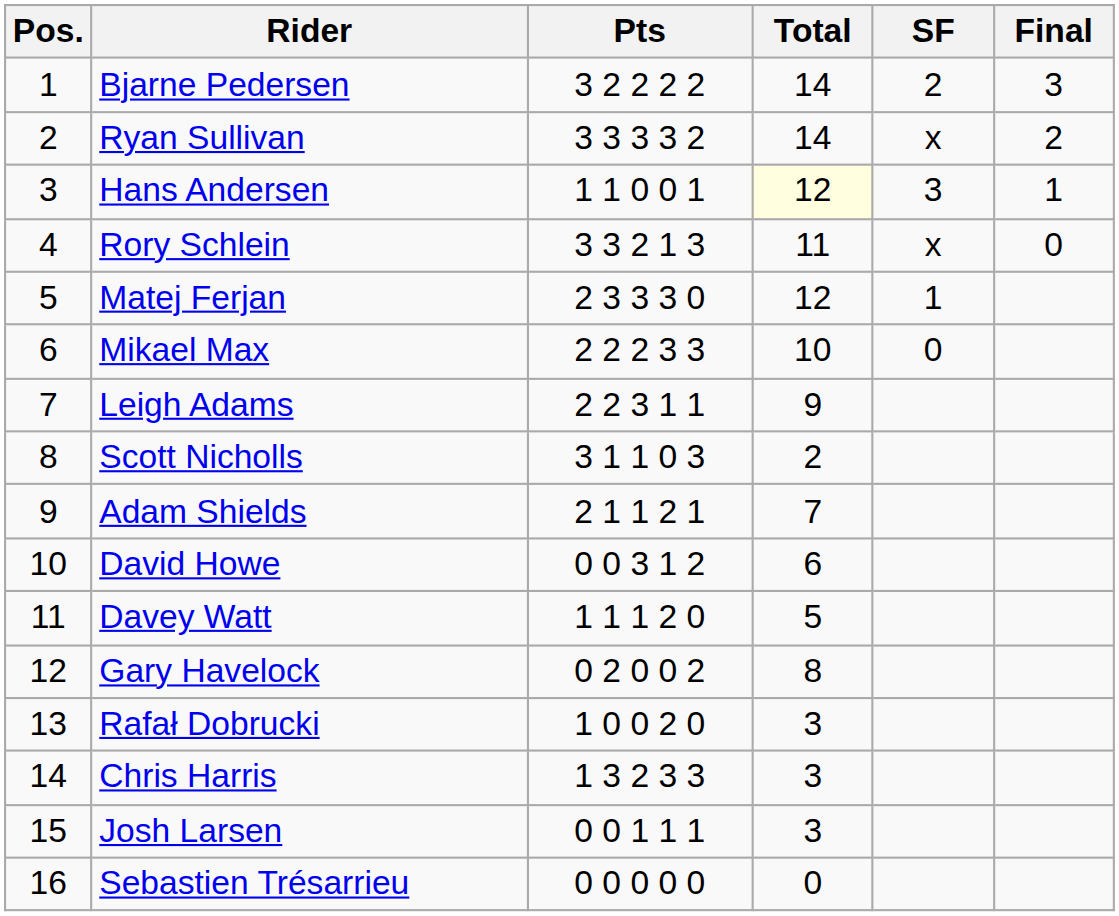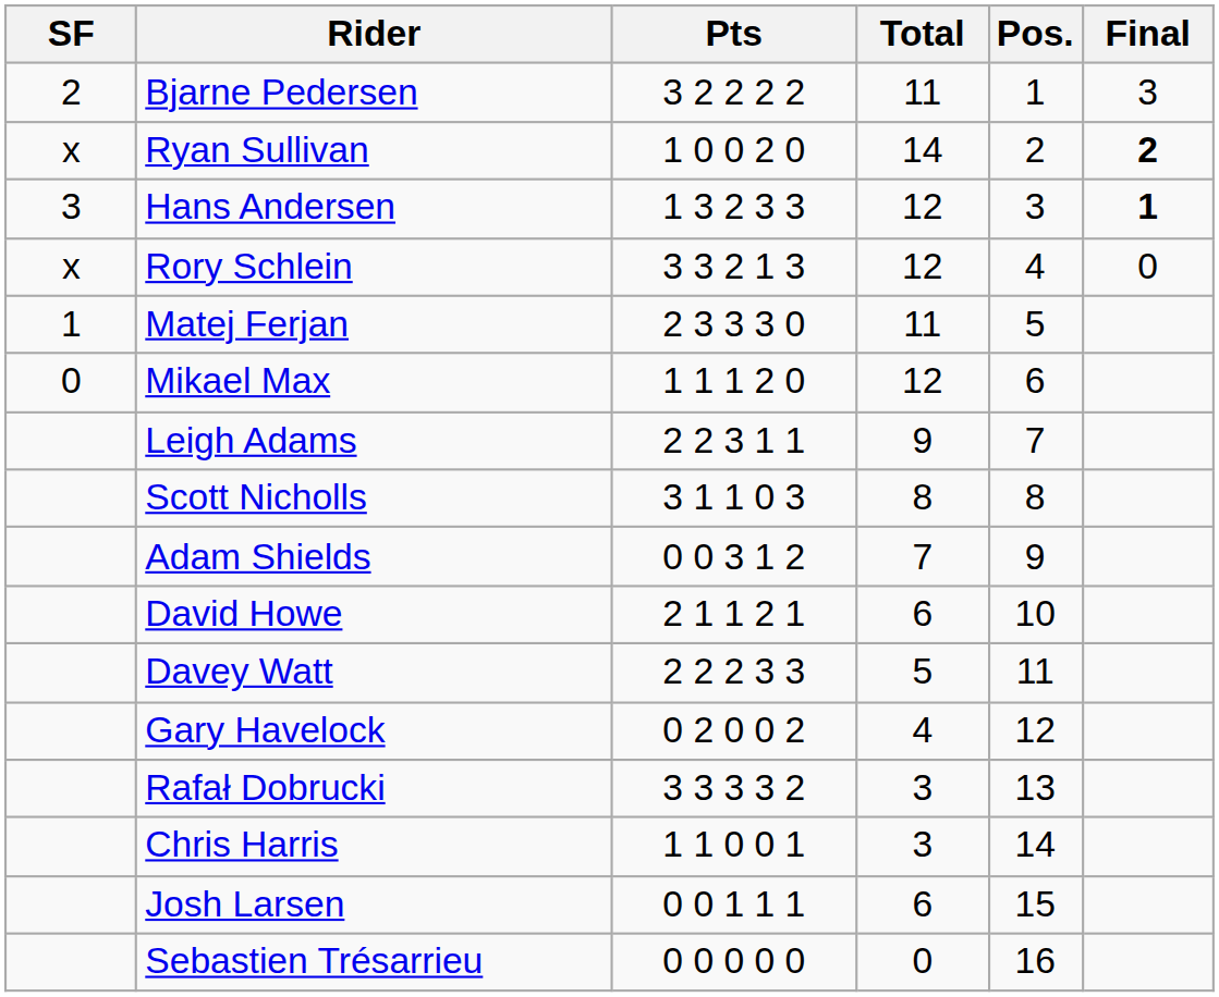columns swapped: Pos. <-> SF
Bjarne Pedersen | Total: 14 -> 11
Ryan Sullivan | Pts: 3 3 3 3 2 -> 1 0 0 2 0
Ryan Sullivan | Final: normal -> bold
Hans Andersen | Pts: 1 1 0 0 1 -> 1 3 2 3 3
Hans Andersen | Total: lightyellow background -> no background
Hans Andersen | Final: normal -> bold
Rory Schlein | Total: 11 -> 12
Matej Ferjan | Total: 12 -> 11
Mikael Max | Pts: 2 2 2 3 3 -> 1 1 1 2 0
Mikael Max | Total: 10 -> 12
Scott Nicholls | Total: 2 -> 8
Adam Shields | Pts: 2 1 1 2 1 -> 0 0 3 1 2
David Howe | Pts: 0 0 3 1 2 -> 2 1 1 2 1
Davey Watt | Pts: 1 1 1 2 0 -> 2 2 2 3 3
Gary Havelock | Total: 8 -> 4
Rafał Dobrucki | Pts: 1 0 0 2 0 -> 3 3 3 3 2
Chris Harris | Pts: 1 3 2 3 3 -> 1 1 0 0 1
Josh Larsen | Total: 3 -> 6
